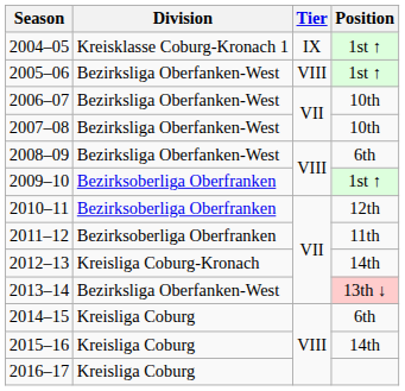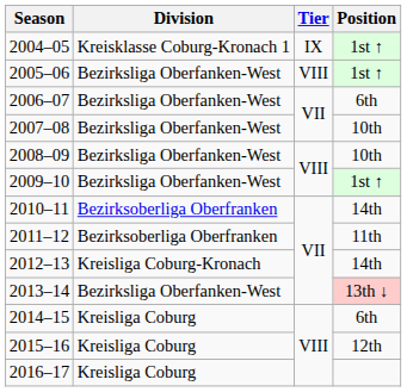2006–07 | Position: 10th -> 6th
2008–09 | Position: 6th -> 10th
2009–10 | Division: Bezirksoberliga Oberfranken -> Bezirksliga Oberfanken-West
2010–11 | Position: 12th -> 14th
2015–16 | Position: 14th -> 12th
